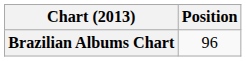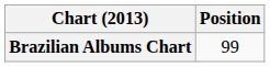Brazilian Albums Chart | Position: 96 -> 99
